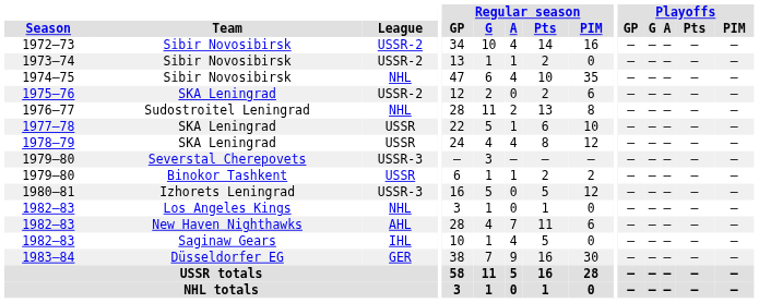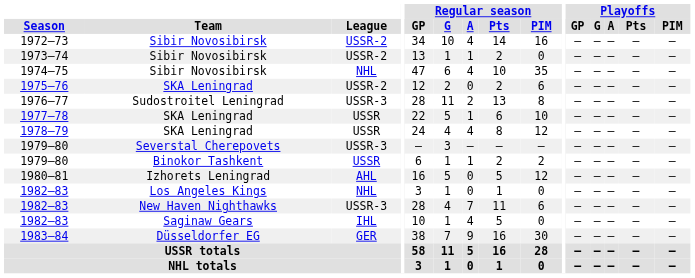1976–77 | League: NHL -> USSR-3
1980–81 | League: USSR-3 -> AHL
1982–83 / New Haven Nighthawks | League: AHL -> USSR-3
